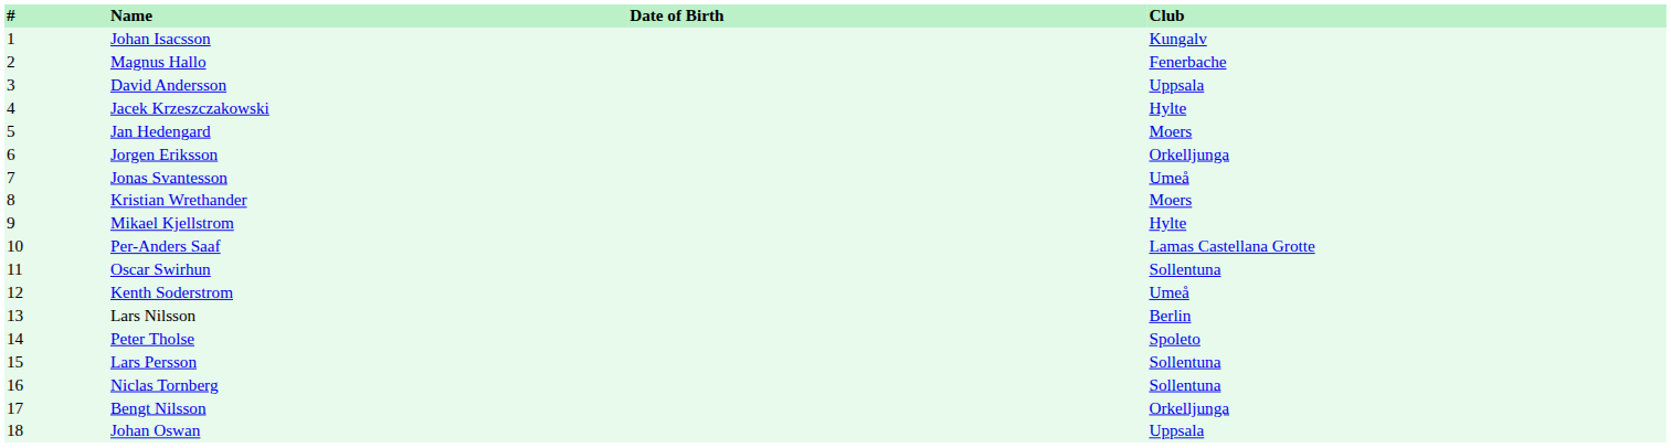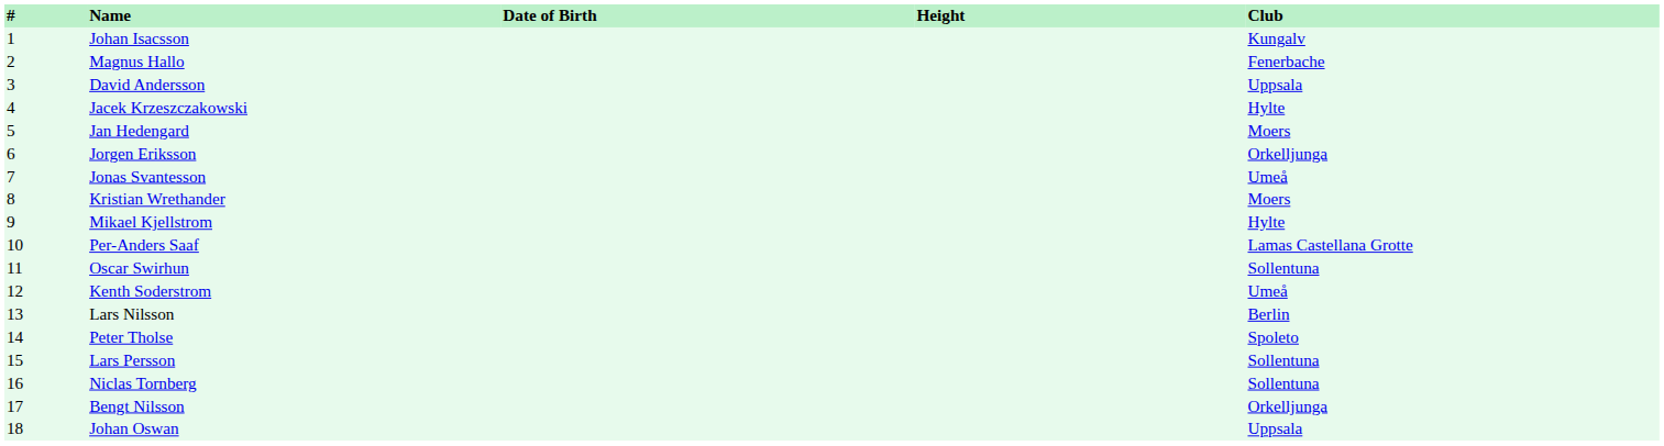+ column: Height
